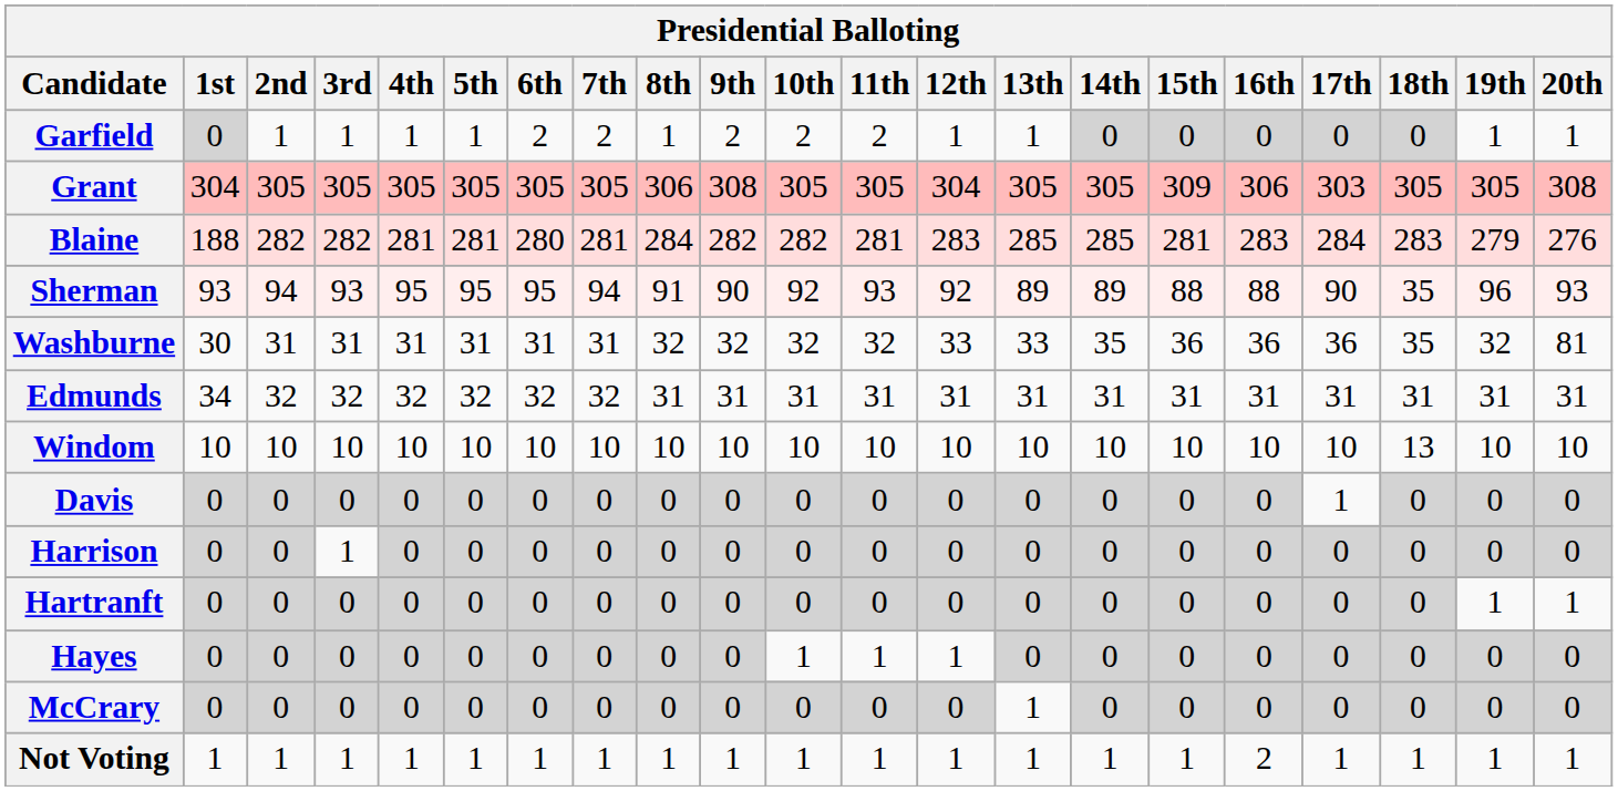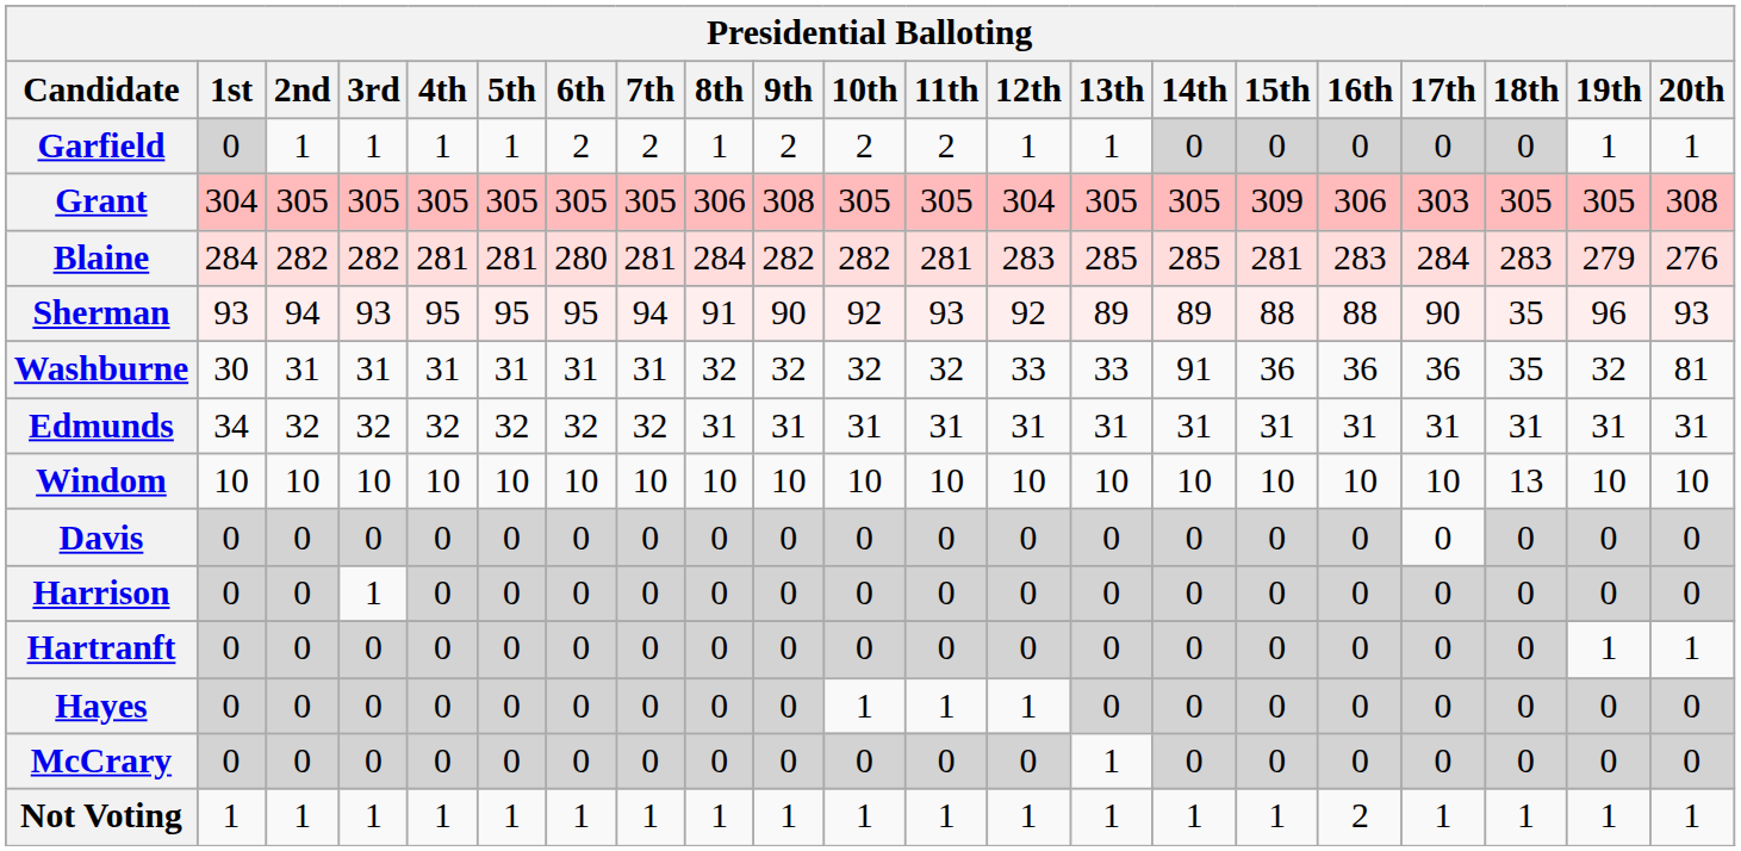Blaine | 1st: 188 -> 284
Washburne | 14th: 35 -> 91
Davis | 17th: 1 -> 0
